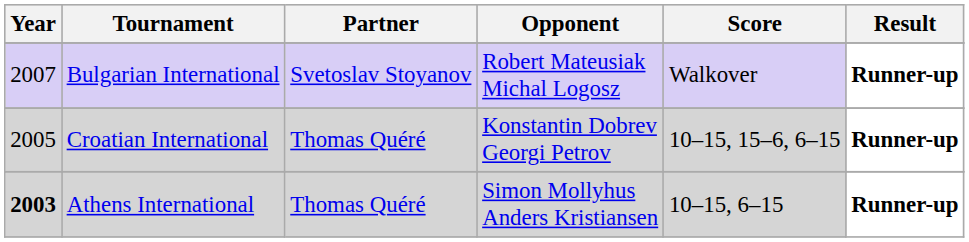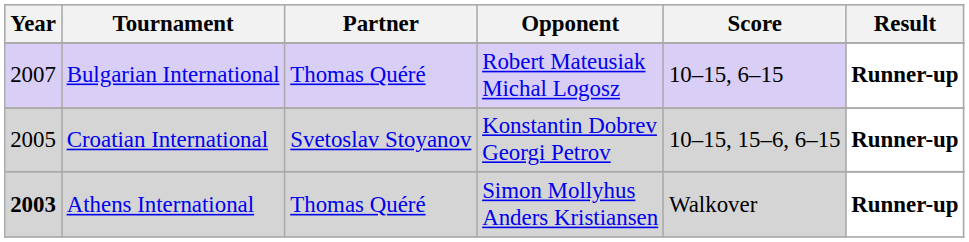Bulgarian International | Partner: Svetoslav Stoyanov -> Thomas Quéré
Bulgarian International | Score: Walkover -> 10–15, 6–15
Croatian International | Partner: Thomas Quéré -> Svetoslav Stoyanov
Athens International | Score: 10–15, 6–15 -> Walkover
